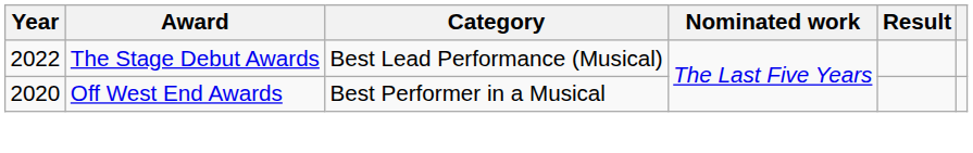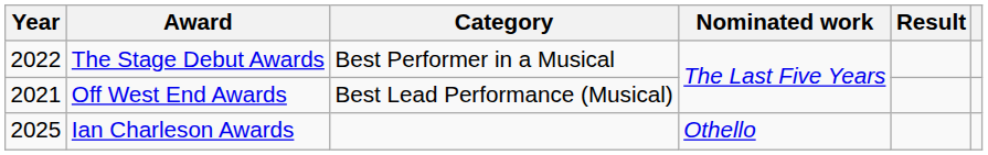The Stage Debut Awards | Category: Best Lead Performance (Musical) -> Best Performer in a Musical
Off West End Awards | Year: 2020 -> 2021
Off West End Awards | Category: Best Performer in a Musical -> Best Lead Performance (Musical)
+ row: 2025 | Ian Charleson Awards | Othello
